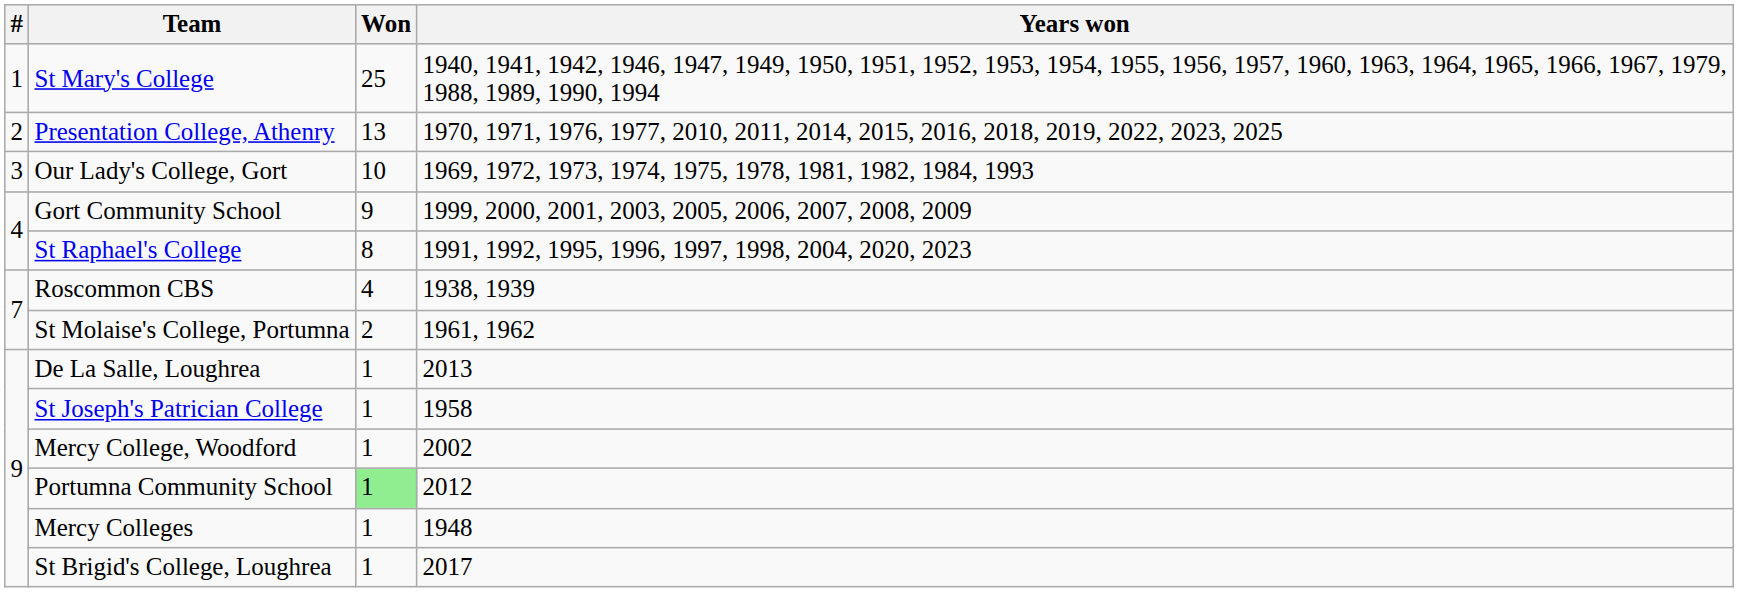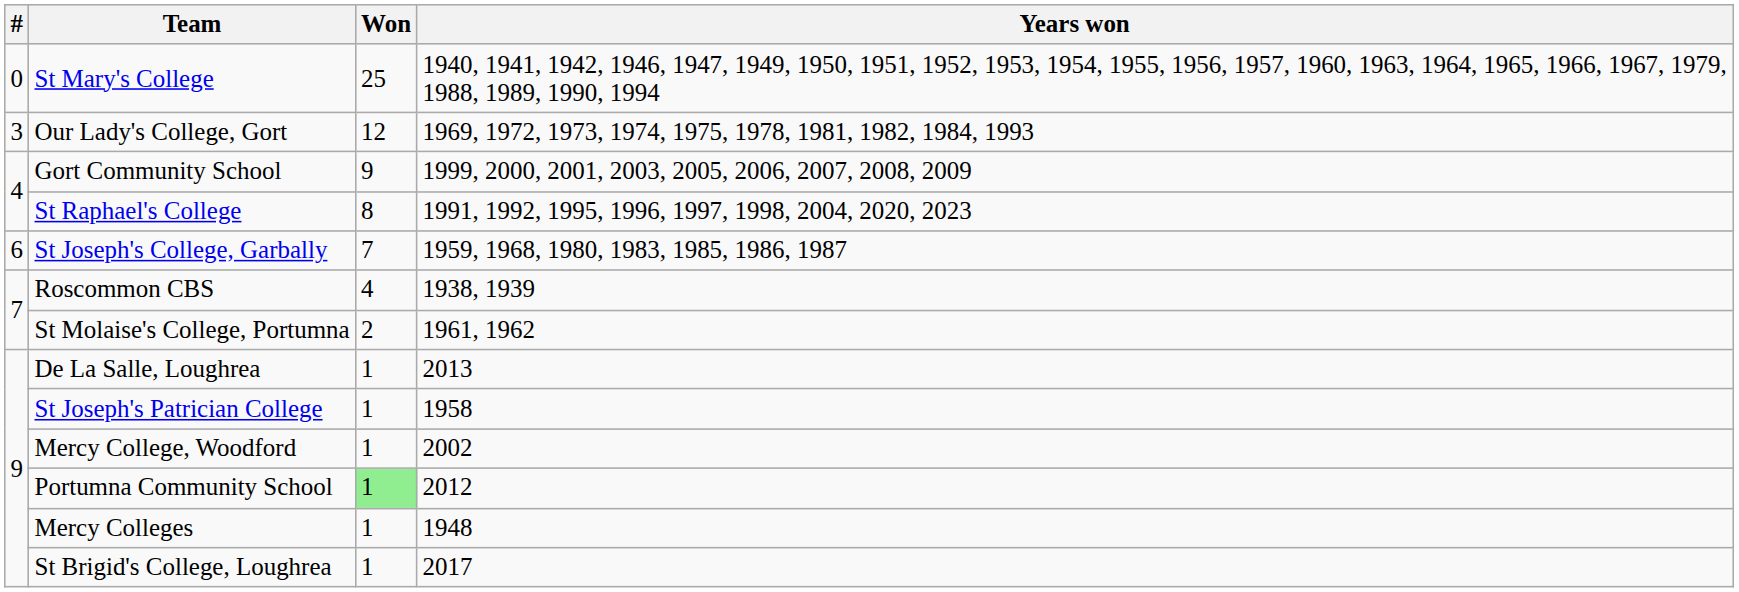St Mary's College | #: 1 -> 0
- row: 2 | Presentation College, Athenry | 13 | 1970, 1971, 1976, 1977, 2010, 2011, 2014, 2015, 2016, 2018, 2019, 2022, 2023, 2025
Our Lady's College, Gort | Won: 10 -> 12
+ row: 6 | St Joseph's College, Garbally | 7 | 1959, 1968, 1980, 1983, 1985, 1986, 1987
